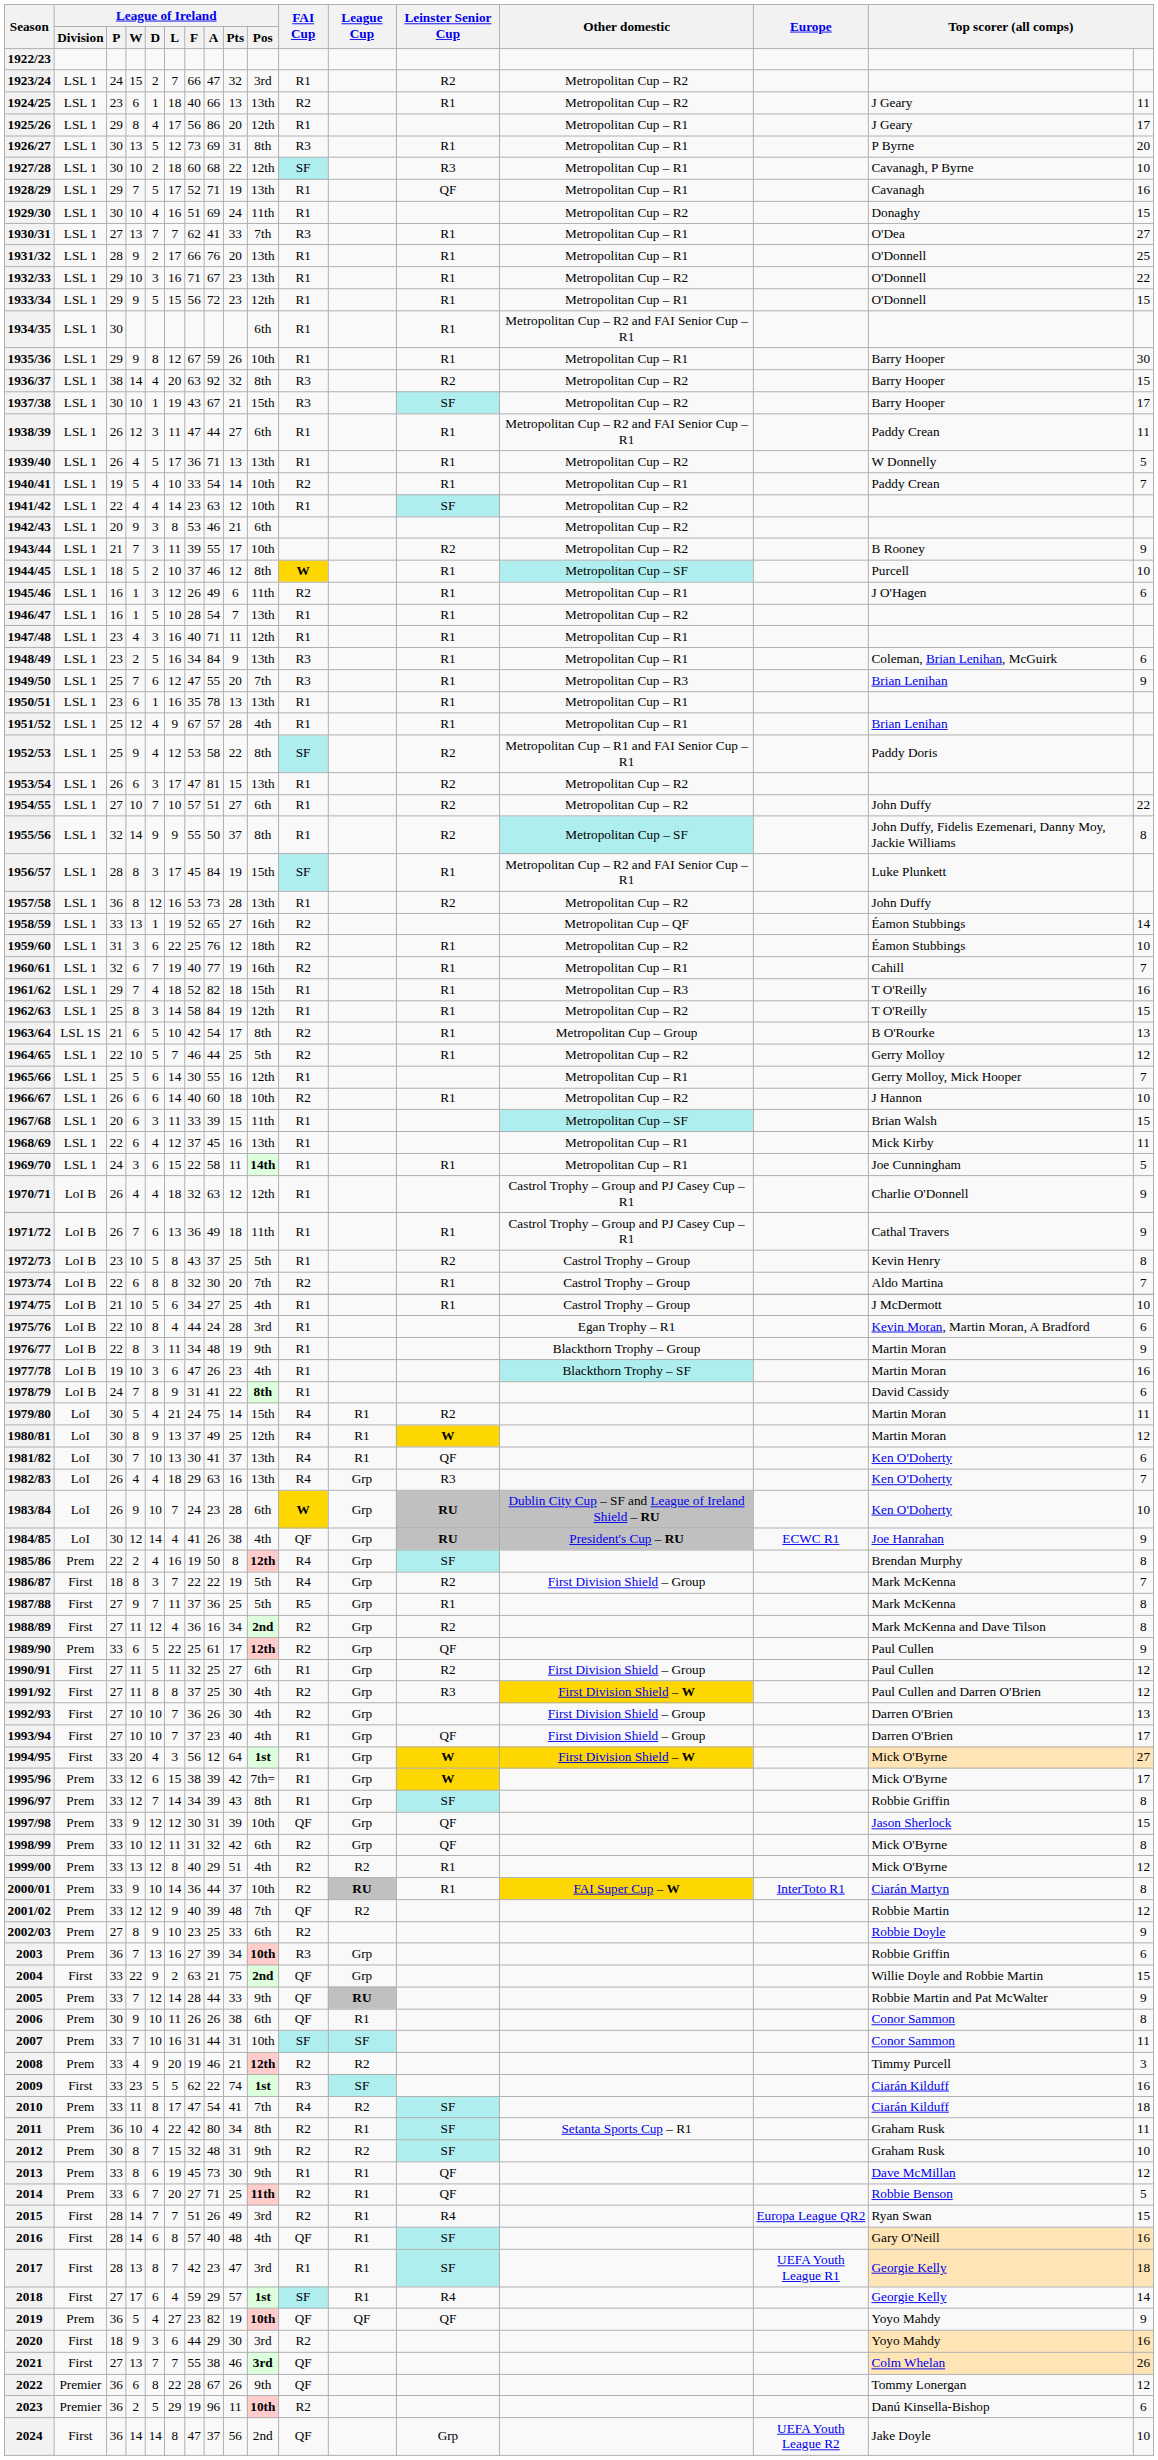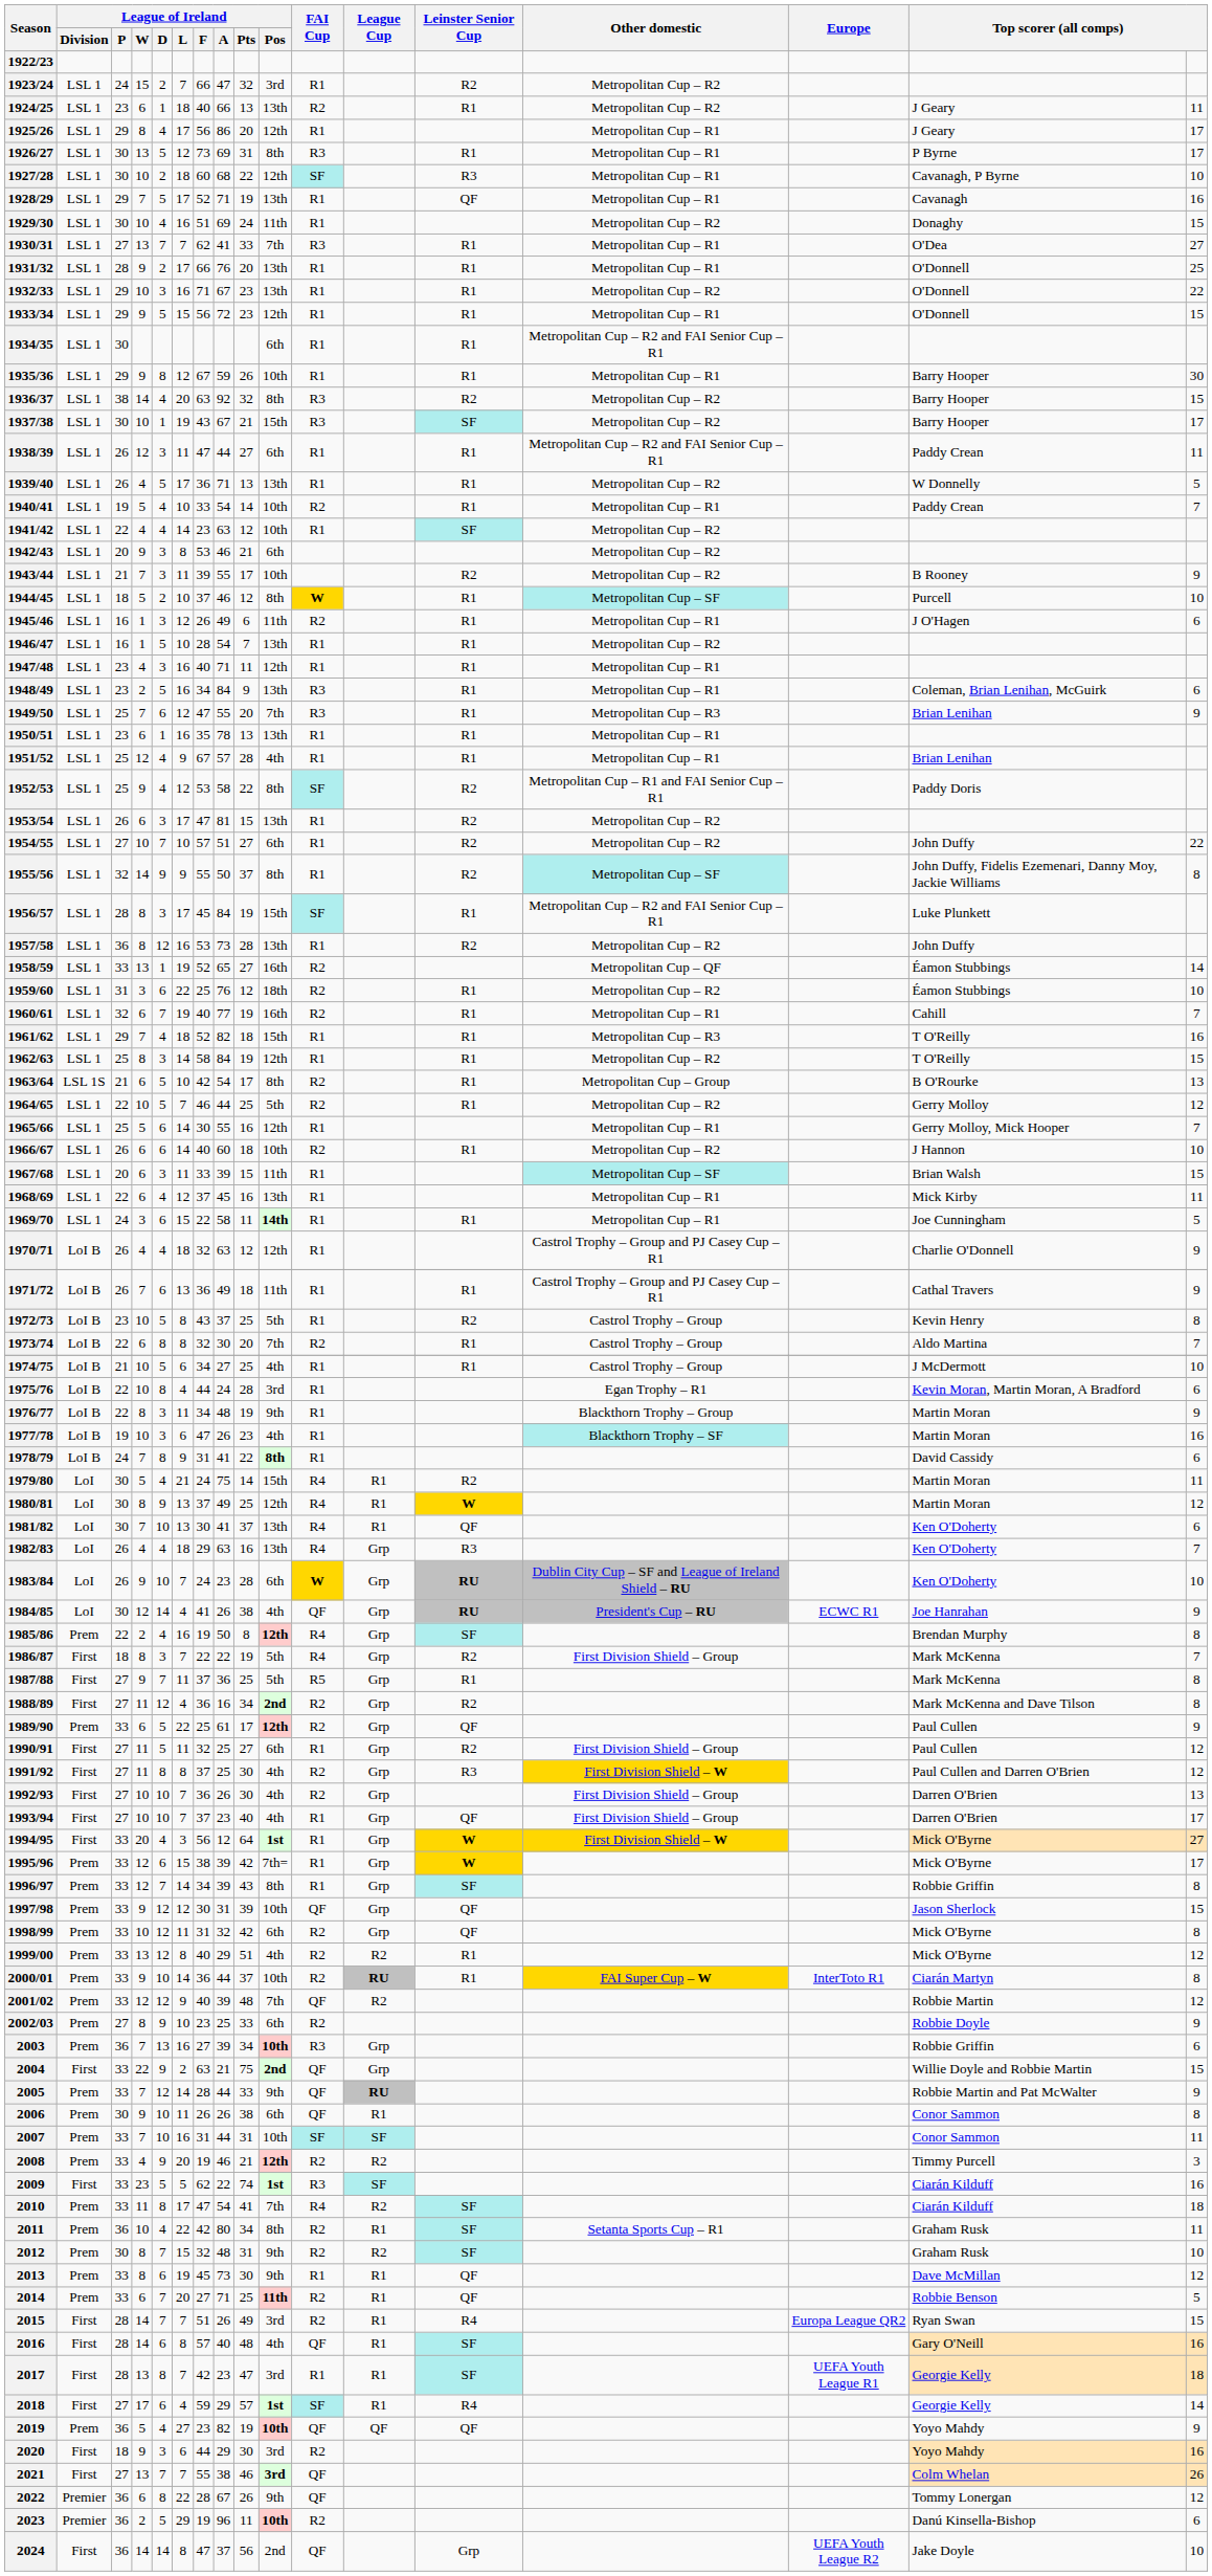1926/27 | column 17: 20 -> 17
